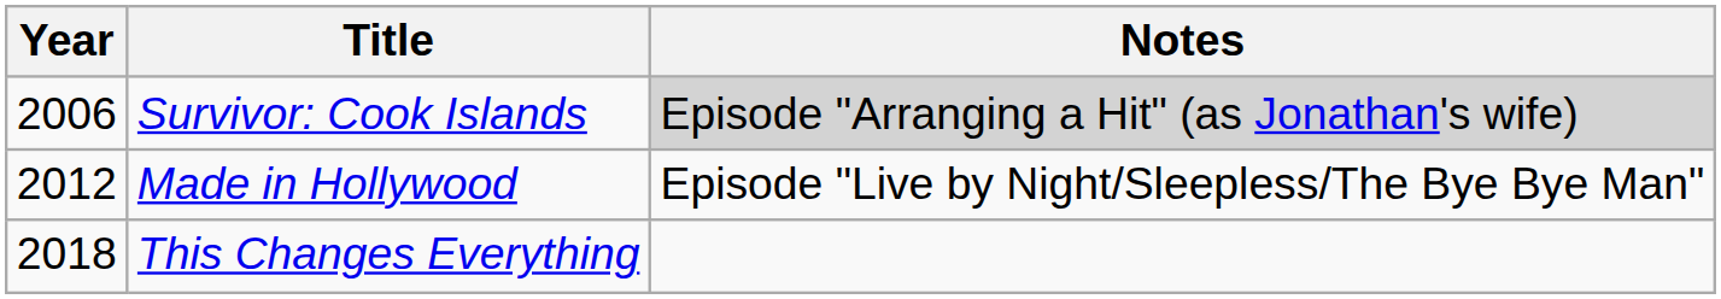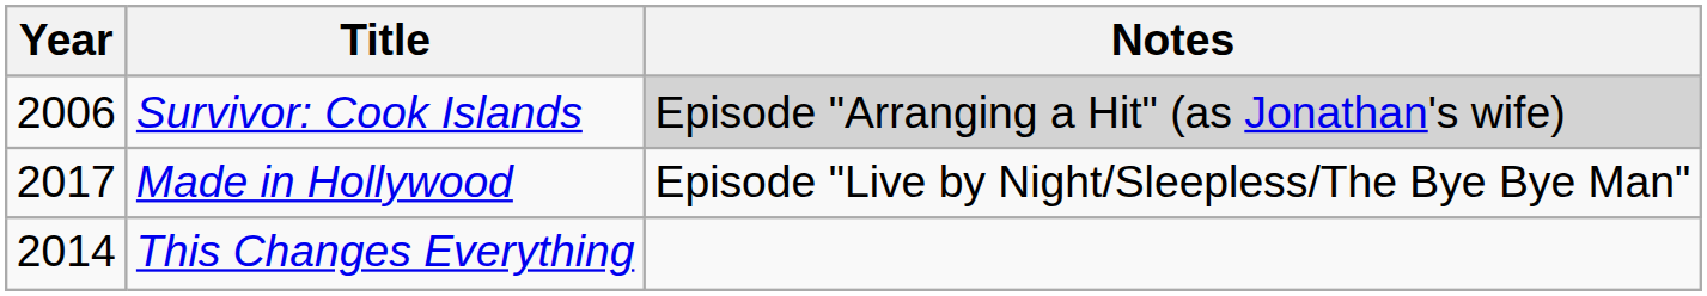Made in Hollywood | Year: 2012 -> 2017
This Changes Everything | Year: 2018 -> 2014
